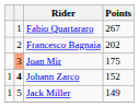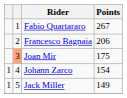Francesco Bagnaia | Points: 202 -> 206
Johann Zarco | column 2: bold -> normal
Johann Zarco | Points: 152 -> 154
